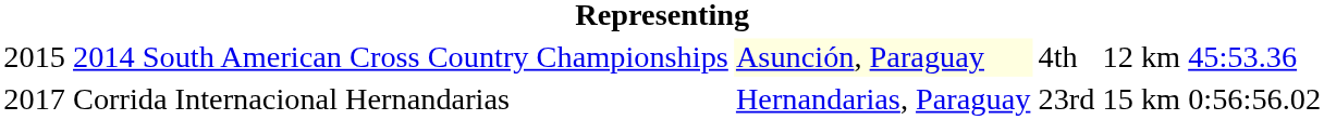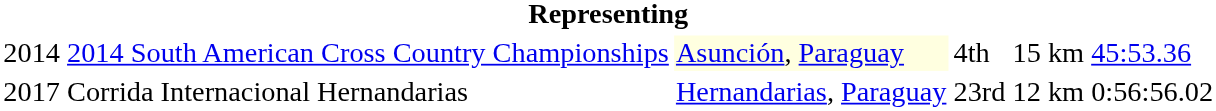2014 South American Cross Country Championships | column 1: 2015 -> 2014
2014 South American Cross Country Championships | column 5: 12 km -> 15 km
Corrida Internacional Hernandarias | column 5: 15 km -> 12 km
